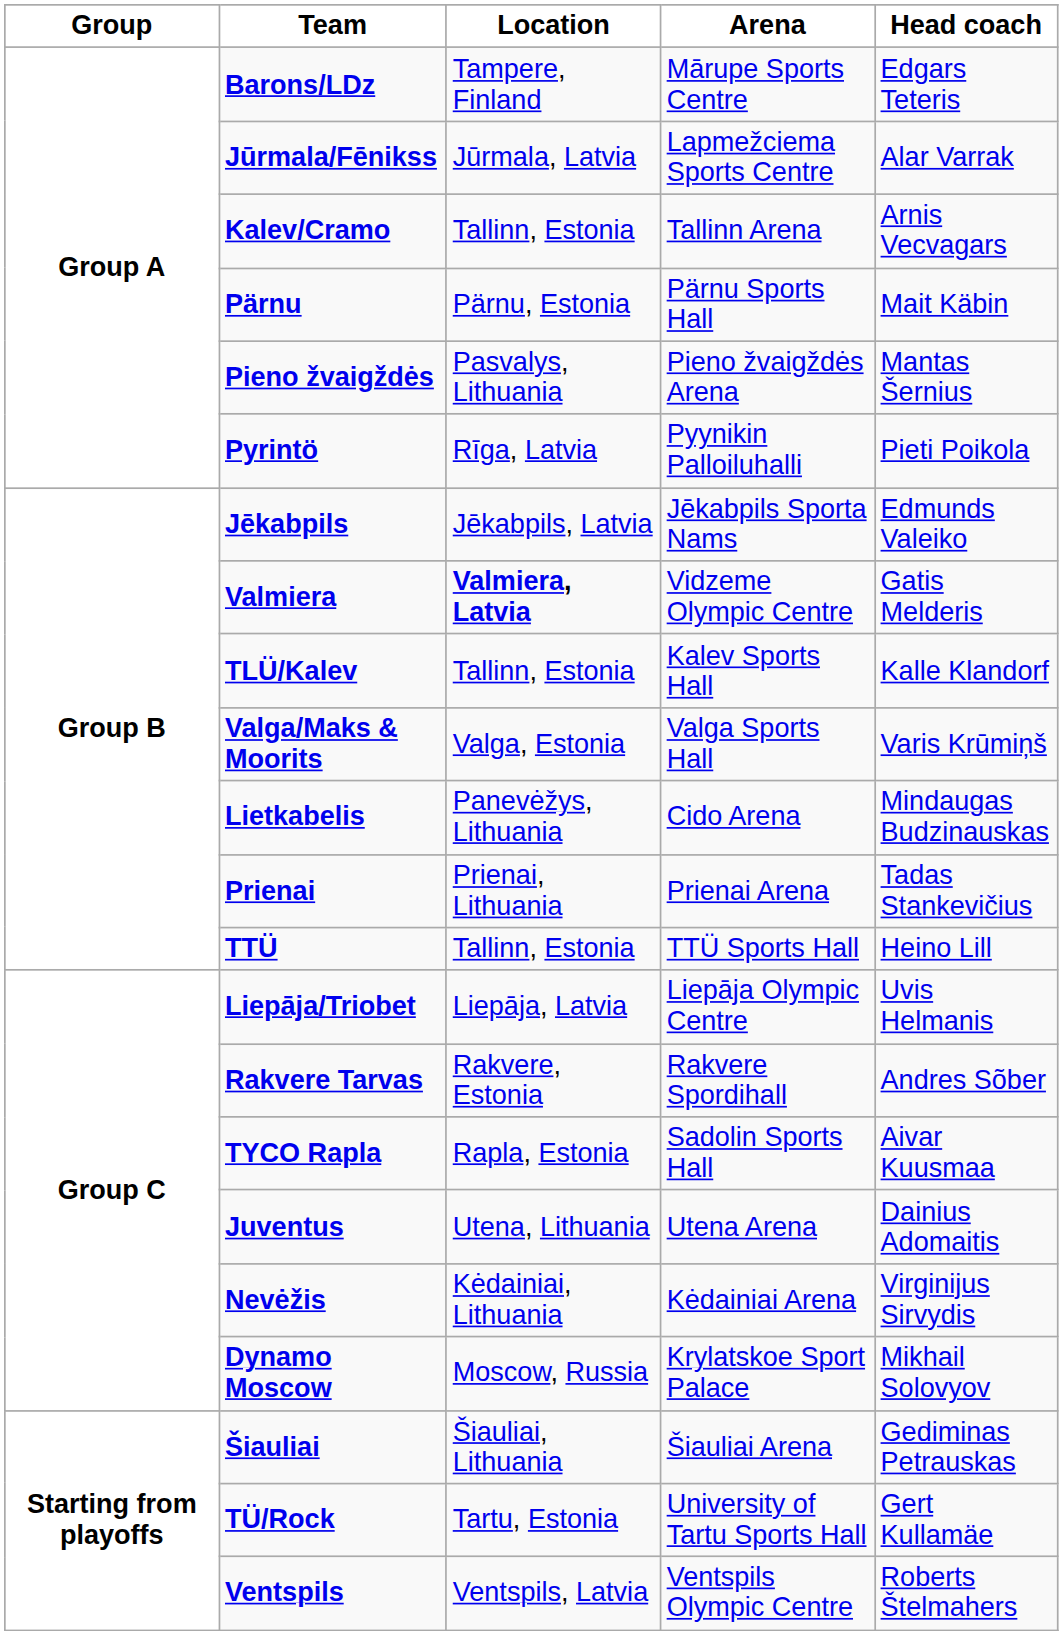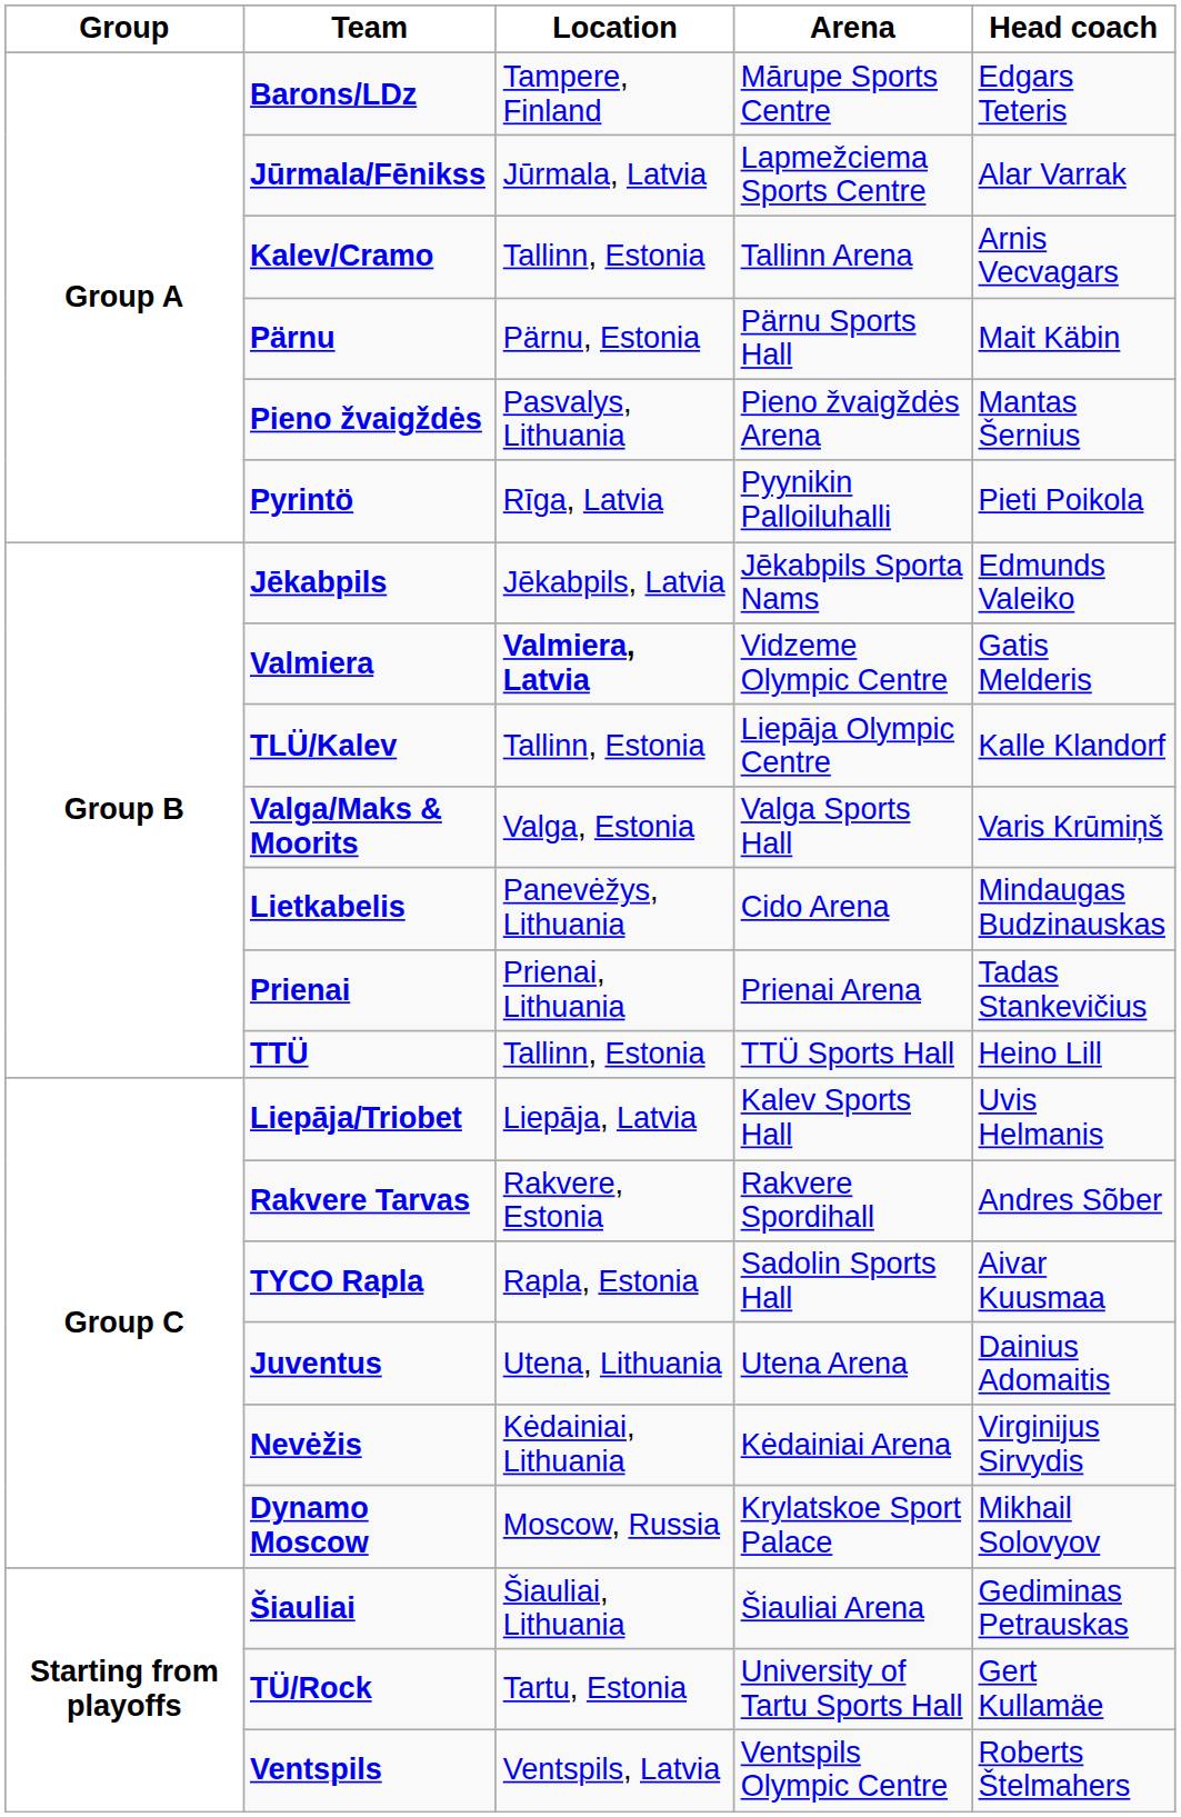TLÜ/Kalev | Arena: Kalev Sports Hall -> Liepāja Olympic Centre
Liepāja/Triobet | Arena: Liepāja Olympic Centre -> Kalev Sports Hall
